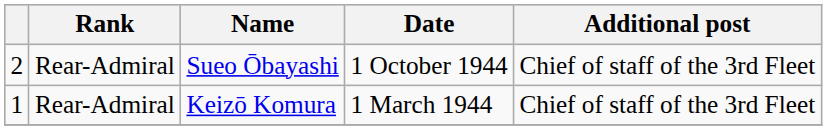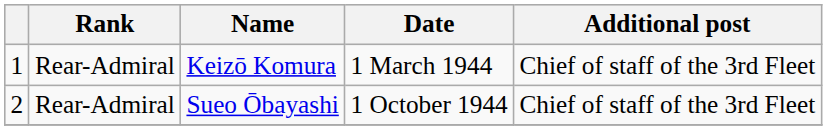rows swapped: Keizō Komura <-> Sueo Ōbayashi
